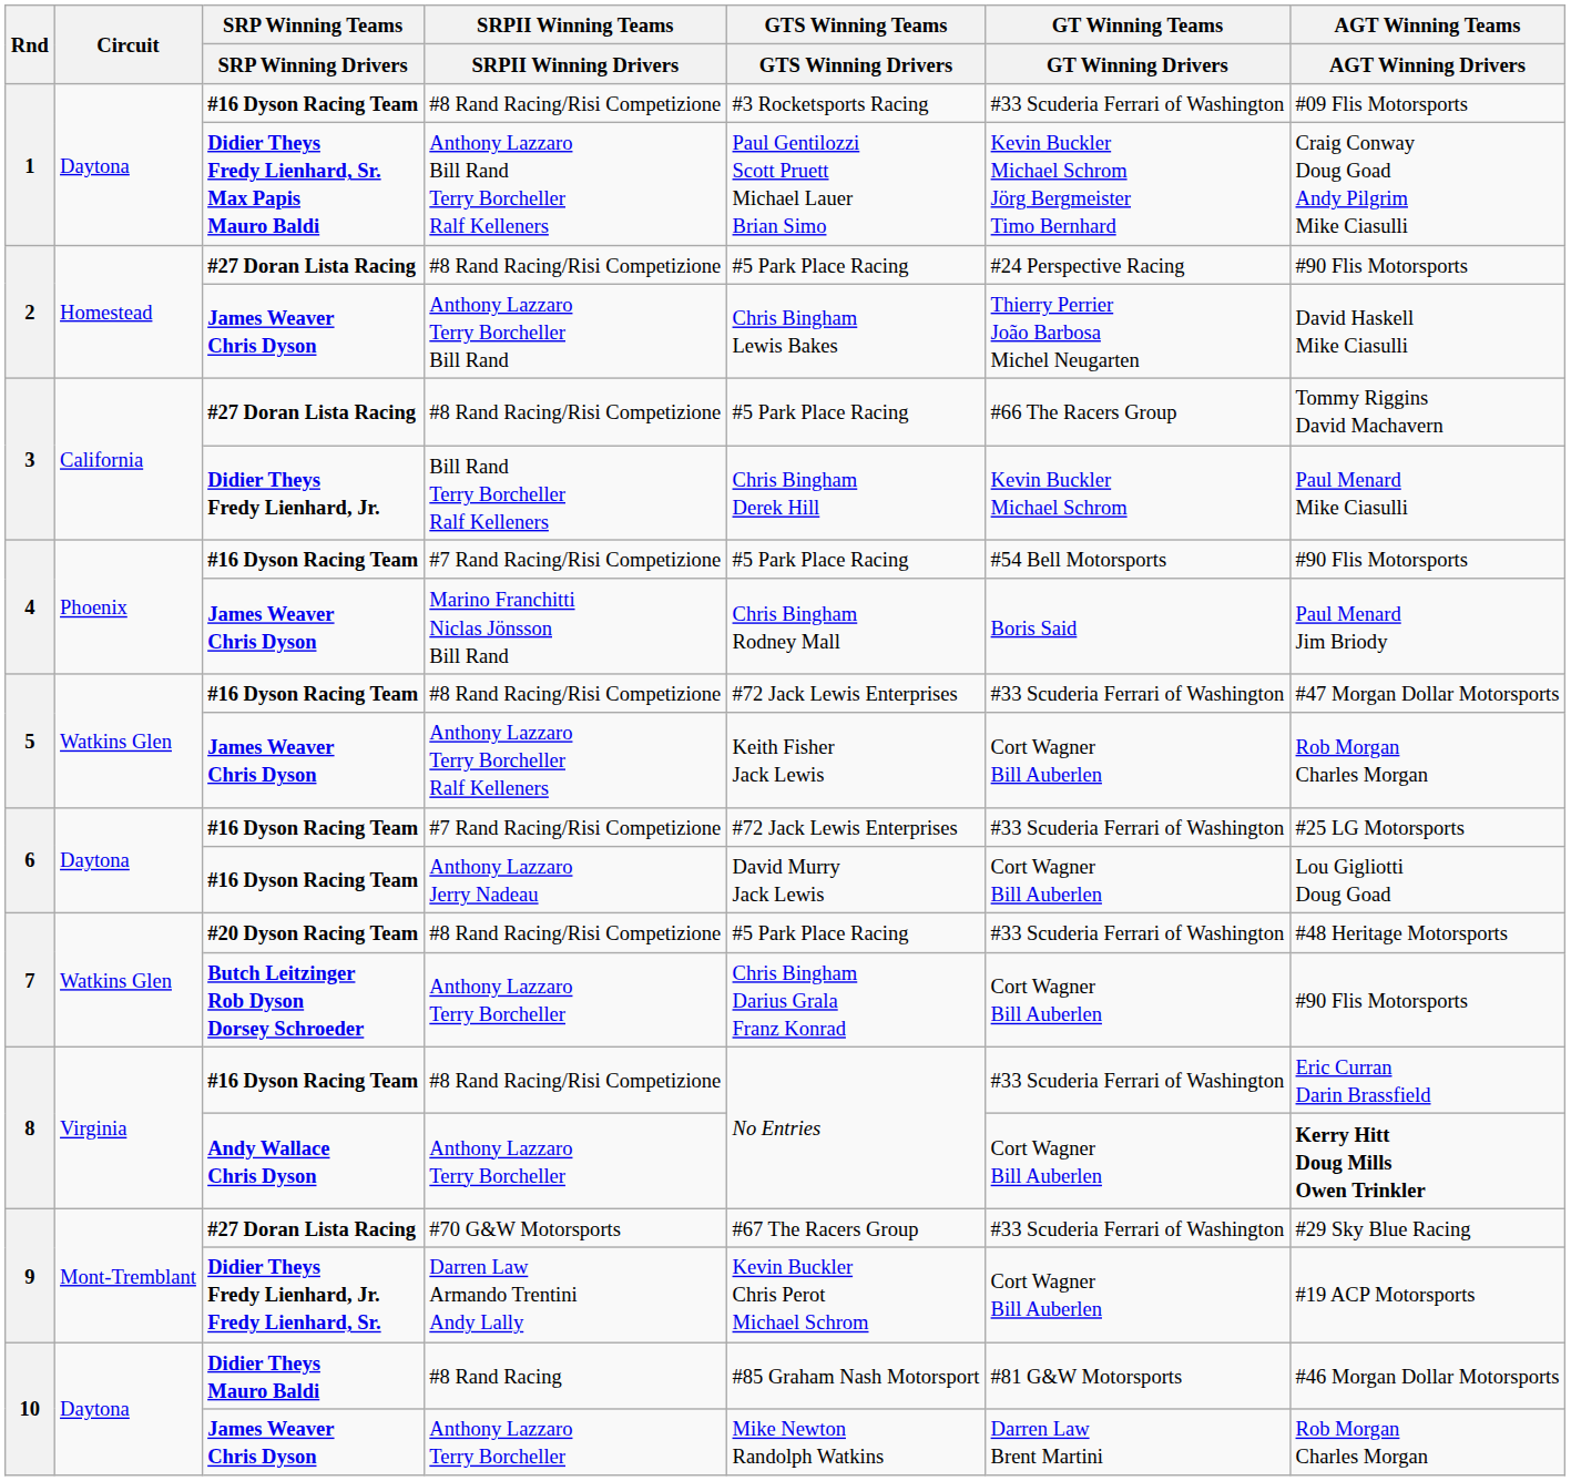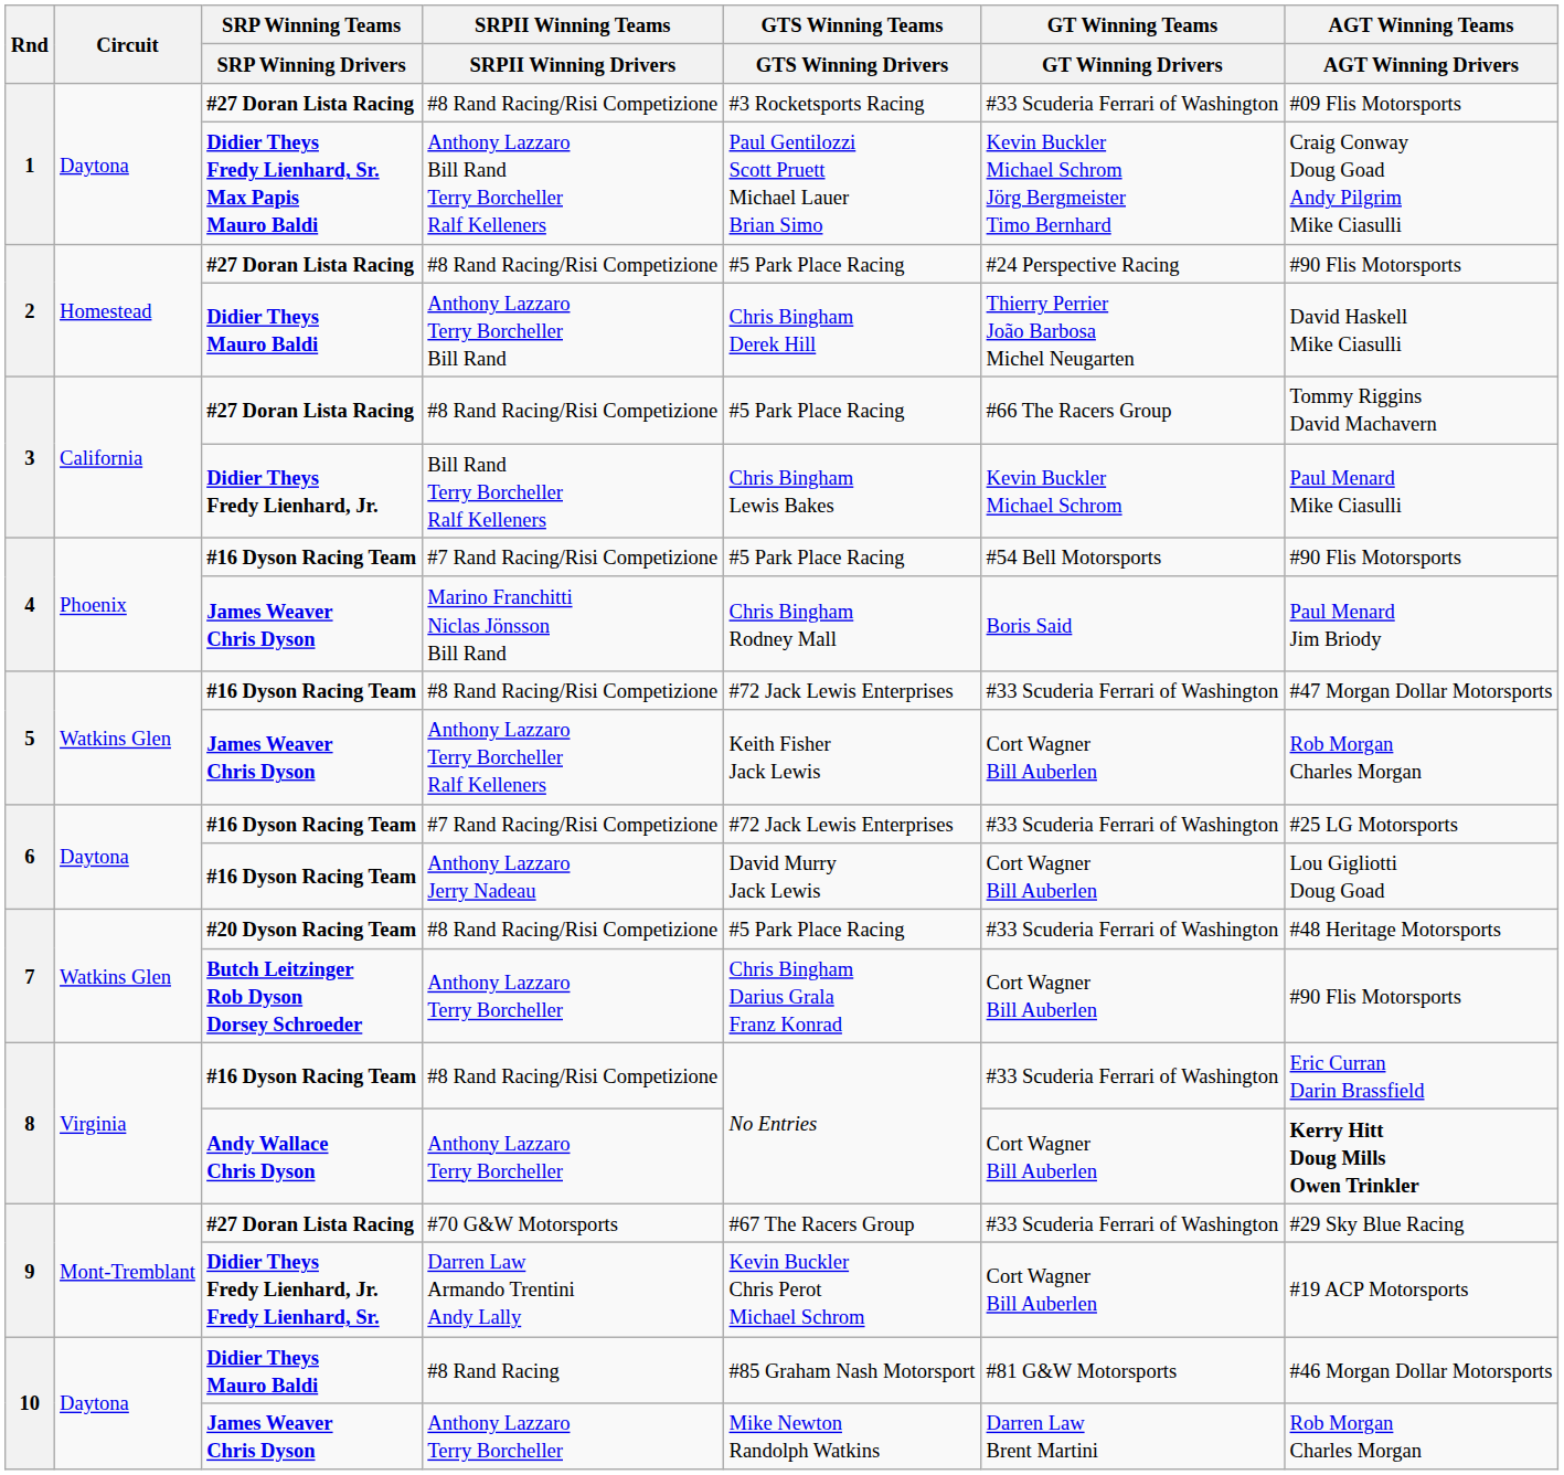1 / #8 Rand Racing/Risi Competizione | SRP Winning Teams / SRP Winning Drivers: #16 Dyson Racing Team -> #27 Doran Lista Racing
Anthony Lazzaro Terry Borcheller Bill Rand | SRP Winning Teams / SRP Winning Drivers: James Weaver Chris Dyson -> Didier Theys Mauro Baldi
Anthony Lazzaro Terry Borcheller Bill Rand | GTS Winning Teams / GTS Winning Drivers: Chris Bingham Lewis Bakes -> Chris Bingham Derek Hill
Bill Rand Terry Borcheller Ralf Kelleners | GTS Winning Teams / GTS Winning Drivers: Chris Bingham Derek Hill -> Chris Bingham Lewis Bakes
